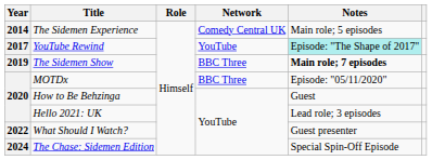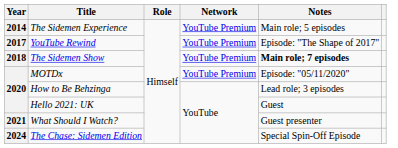The Sidemen Experience | Network: Comedy Central UK -> YouTube Premium
YouTube Rewind | Network: YouTube -> YouTube Premium
YouTube Rewind | Notes: paleturquoise background -> no background
The Sidemen Show | Year: 2019 -> 2018
The Sidemen Show | Network: BBC Three -> YouTube Premium
MOTDx | Network: BBC Three -> YouTube Premium
How to Be Behzinga | Notes: Guest -> Lead role; 3 episodes
Hello 2021: UK | Notes: Lead role; 3 episodes -> Guest
What Should I Watch? | Year: 2022 -> 2021
